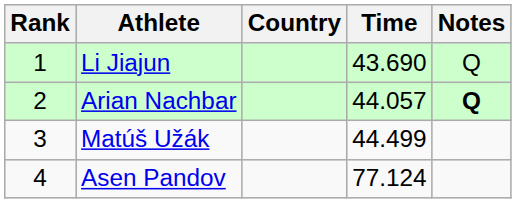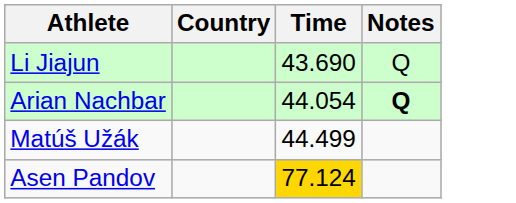- column: Rank | 1 | 2 | 3 | 4
Arian Nachbar | Time: 44.057 -> 44.054
Asen Pandov | Time: no background -> gold background
